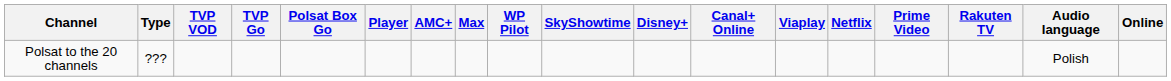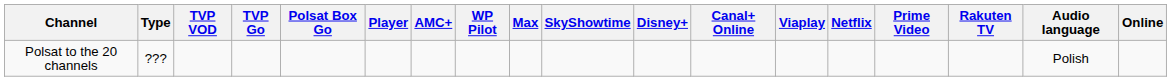columns swapped: WP Pilot <-> Max
